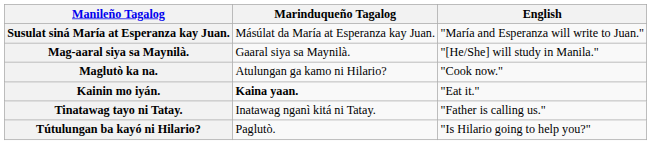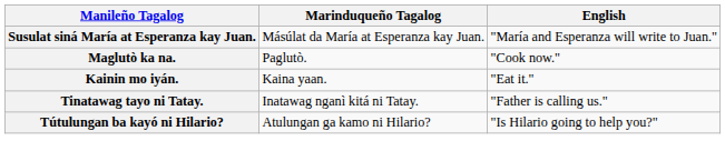- row: Mag-aaral siya sa Maynilà. | Gaaral siya sa Maynilà. | "[He/She] will study in Manila."
Maglutò ka na. | Marinduqueño Tagalog: Atulungan ga kamo ni Hilario? -> Paglutò.
Kainin mo iyán. | Marinduqueño Tagalog: bold -> normal
Tútulungan ba kayó ni Hilario? | Marinduqueño Tagalog: Paglutò. -> Atulungan ga kamo ni Hilario?
